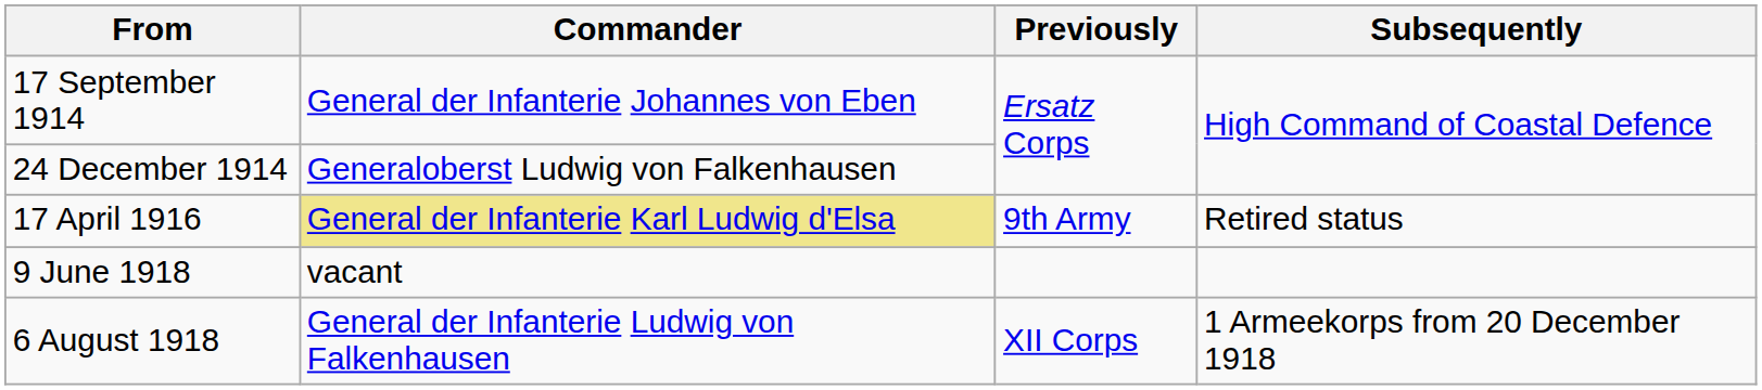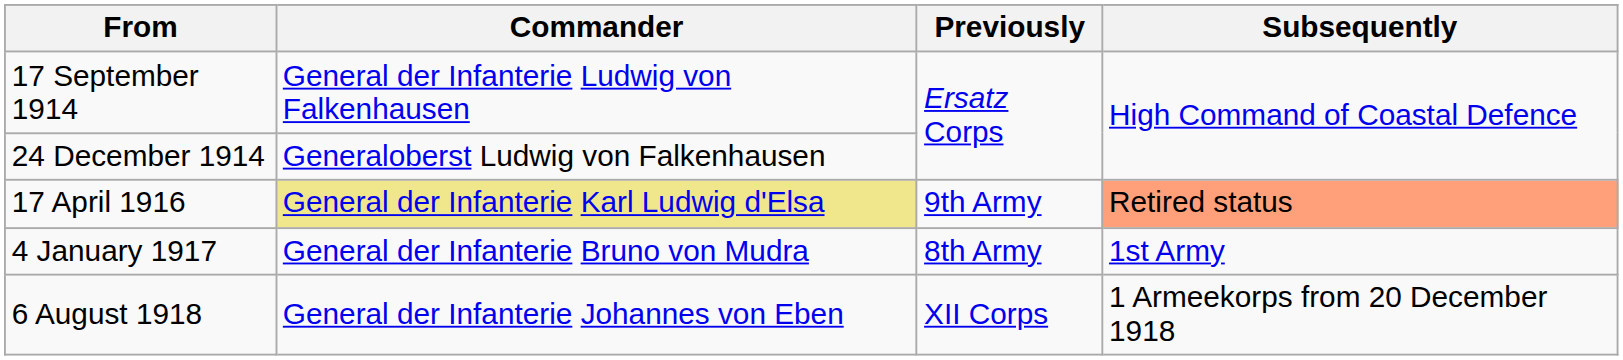17 September 1914 | Commander: General der Infanterie Johannes von Eben -> General der Infanterie Ludwig von Falkenhausen
17 April 1916 | Subsequently: no background -> lightsalmon background
+ row: 4 January 1917 | General der Infanterie Bruno von Mudra | 8th Army | 1st Army
- row: 9 June 1918 | vacant
6 August 1918 | Commander: General der Infanterie Ludwig von Falkenhausen -> General der Infanterie Johannes von Eben
